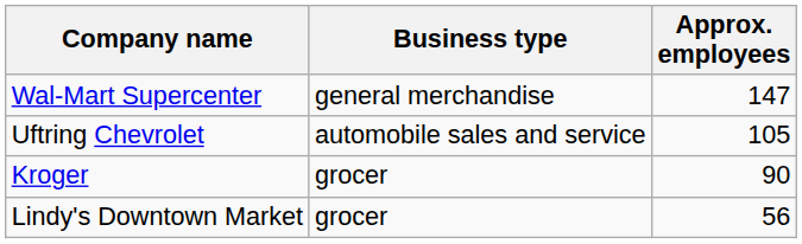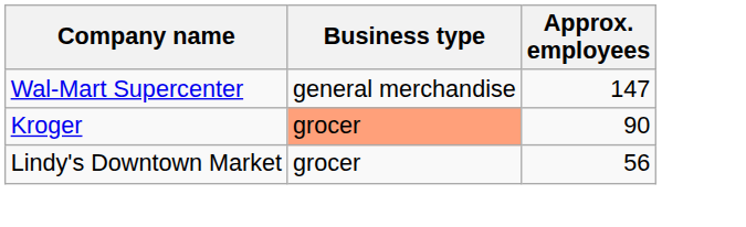- row: Uftring Chevrolet | automobile sales and service | 105
Kroger | Business type: no background -> lightsalmon background
